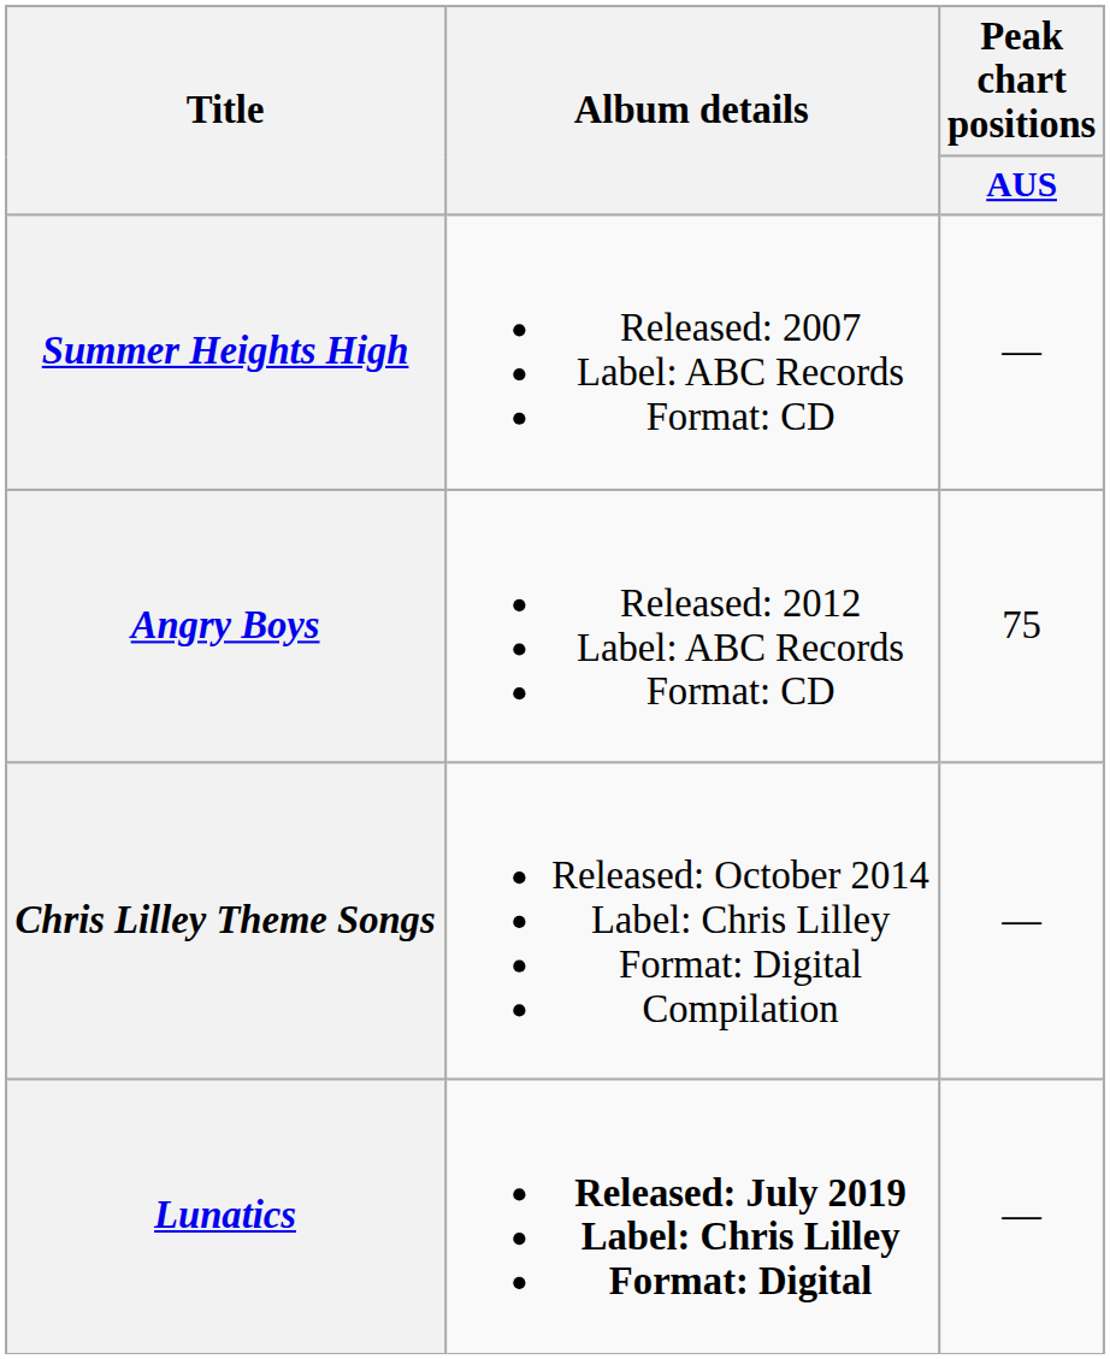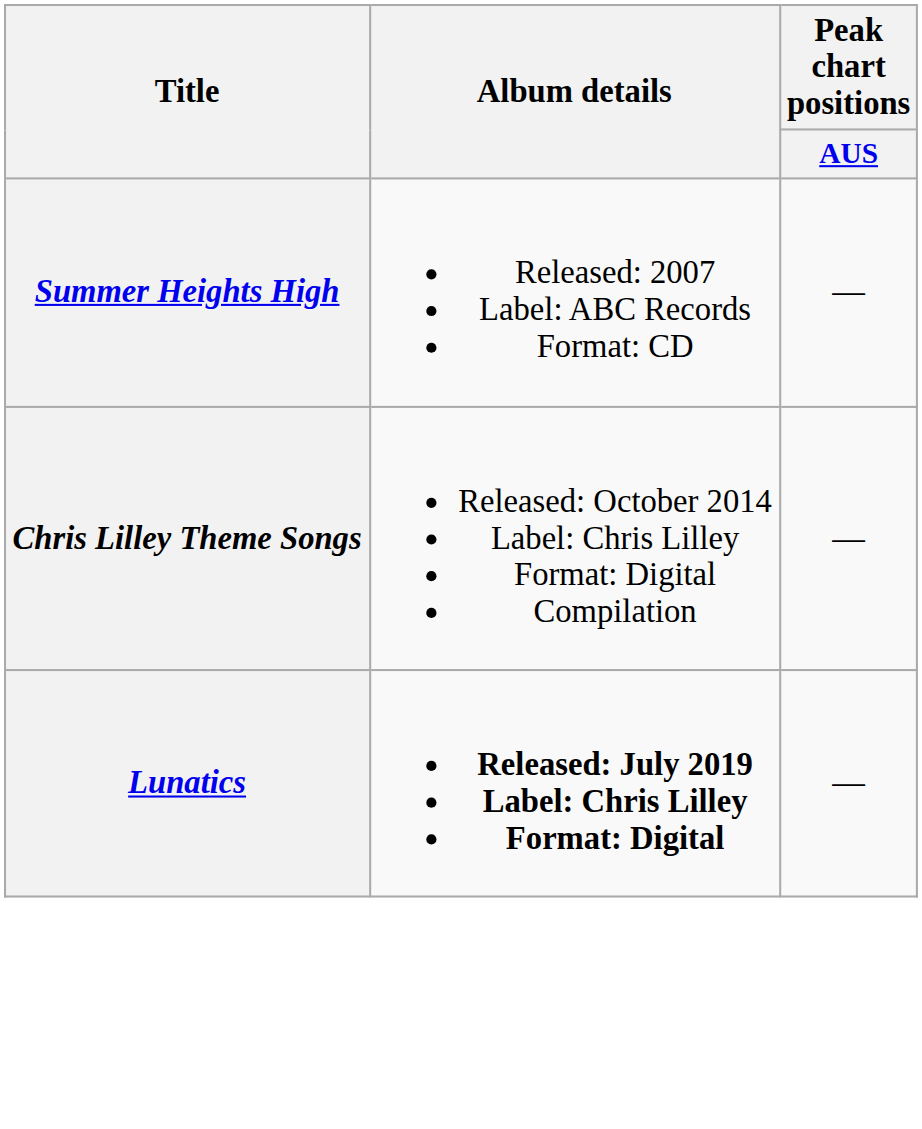- row: Angry Boys | Released: 2012 Label: ABC Records Format: CD | 75
